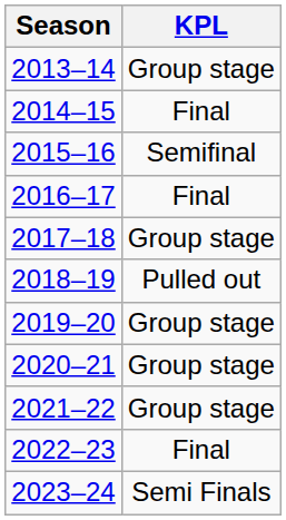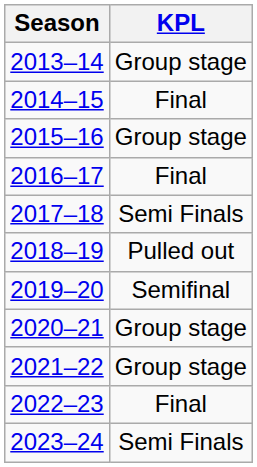2015–16 | KPL: Semifinal -> Group stage
2017–18 | KPL: Group stage -> Semi Finals
2019–20 | KPL: Group stage -> Semifinal
